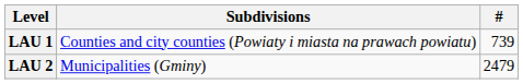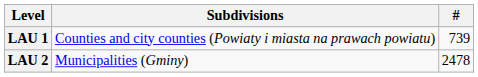LAU 2 | #: 2479 -> 2478
